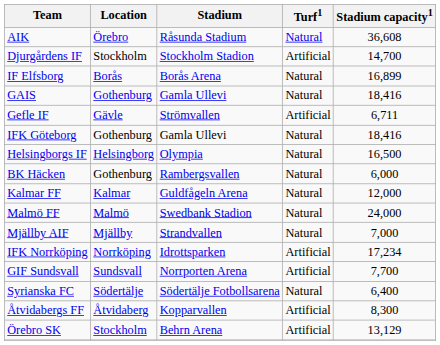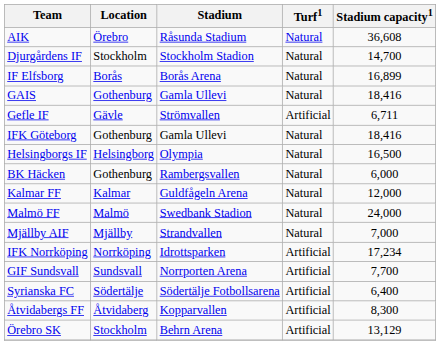Djurgårdens IF | Turf1: Artificial -> Natural
Syrianska FC | Turf1: Natural -> Artificial
